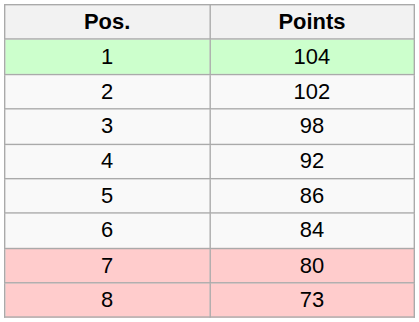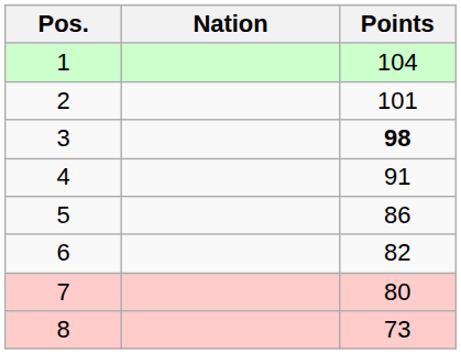+ column: Nation
2 | Points: 102 -> 101
3 | Points: normal -> bold
4 | Points: 92 -> 91
6 | Points: 84 -> 82
